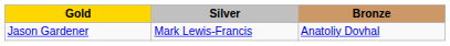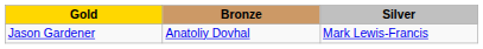columns swapped: Silver <-> Bronze
